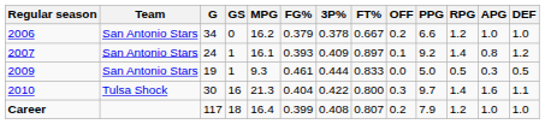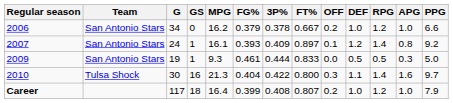columns swapped: DEF <-> PPG
